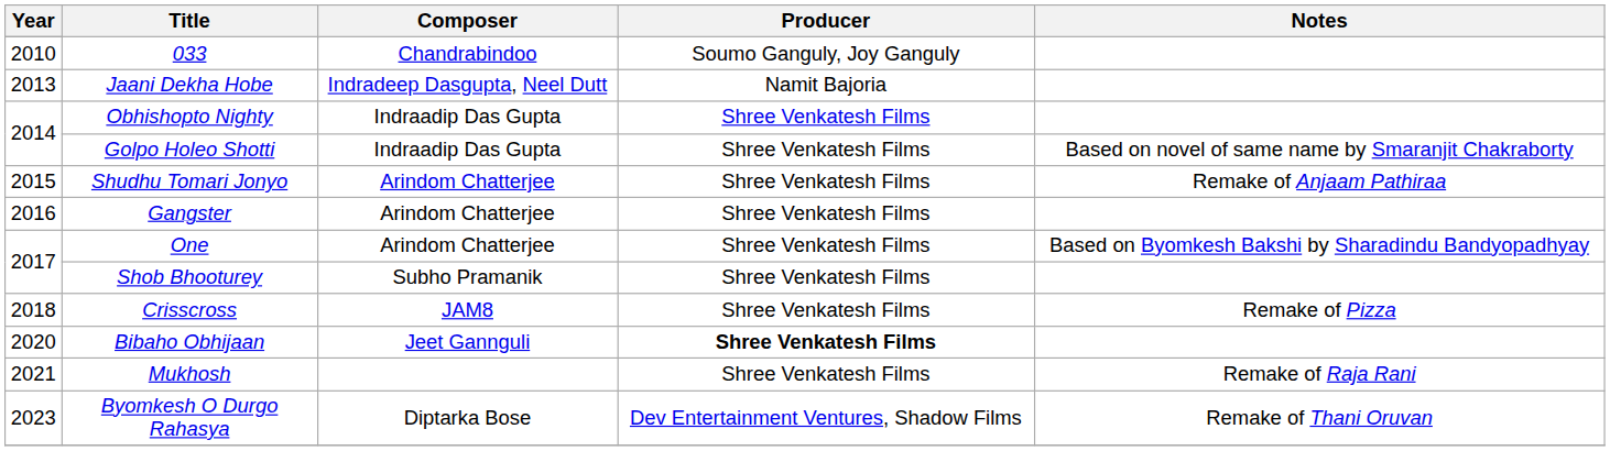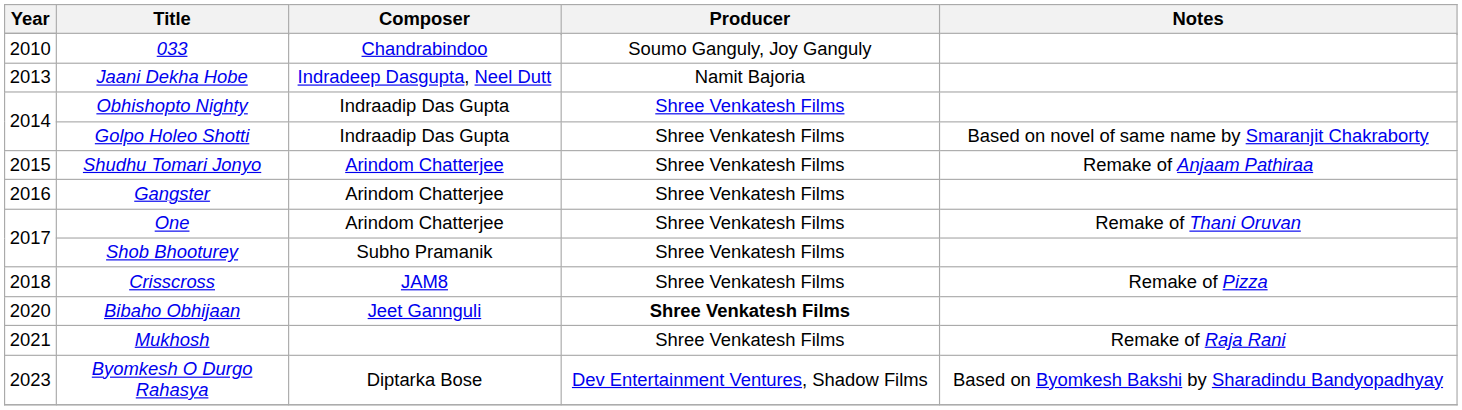One | Notes: Based on Byomkesh Bakshi by Sharadindu Bandyopadhyay -> Remake of Thani Oruvan
Byomkesh O Durgo Rahasya | Notes: Remake of Thani Oruvan -> Based on Byomkesh Bakshi by Sharadindu Bandyopadhyay
